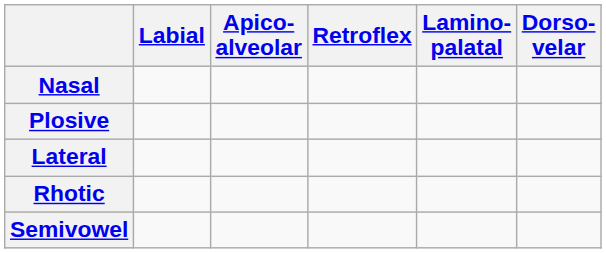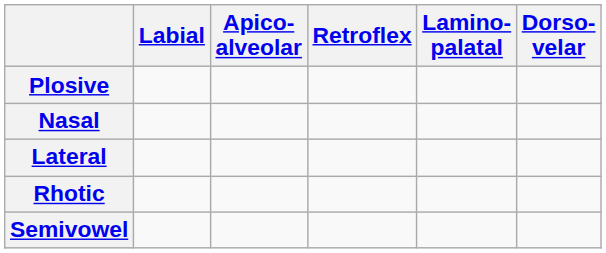rows swapped: Plosive <-> Nasal
